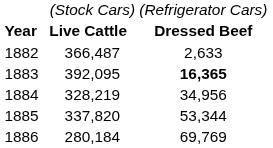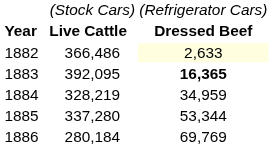1882 | column 2: 366,487 -> 366,486
1882 | column 3: no background -> lightyellow background
1884 | column 3: 34,956 -> 34,959
1885 | column 2: 337,820 -> 337,280
